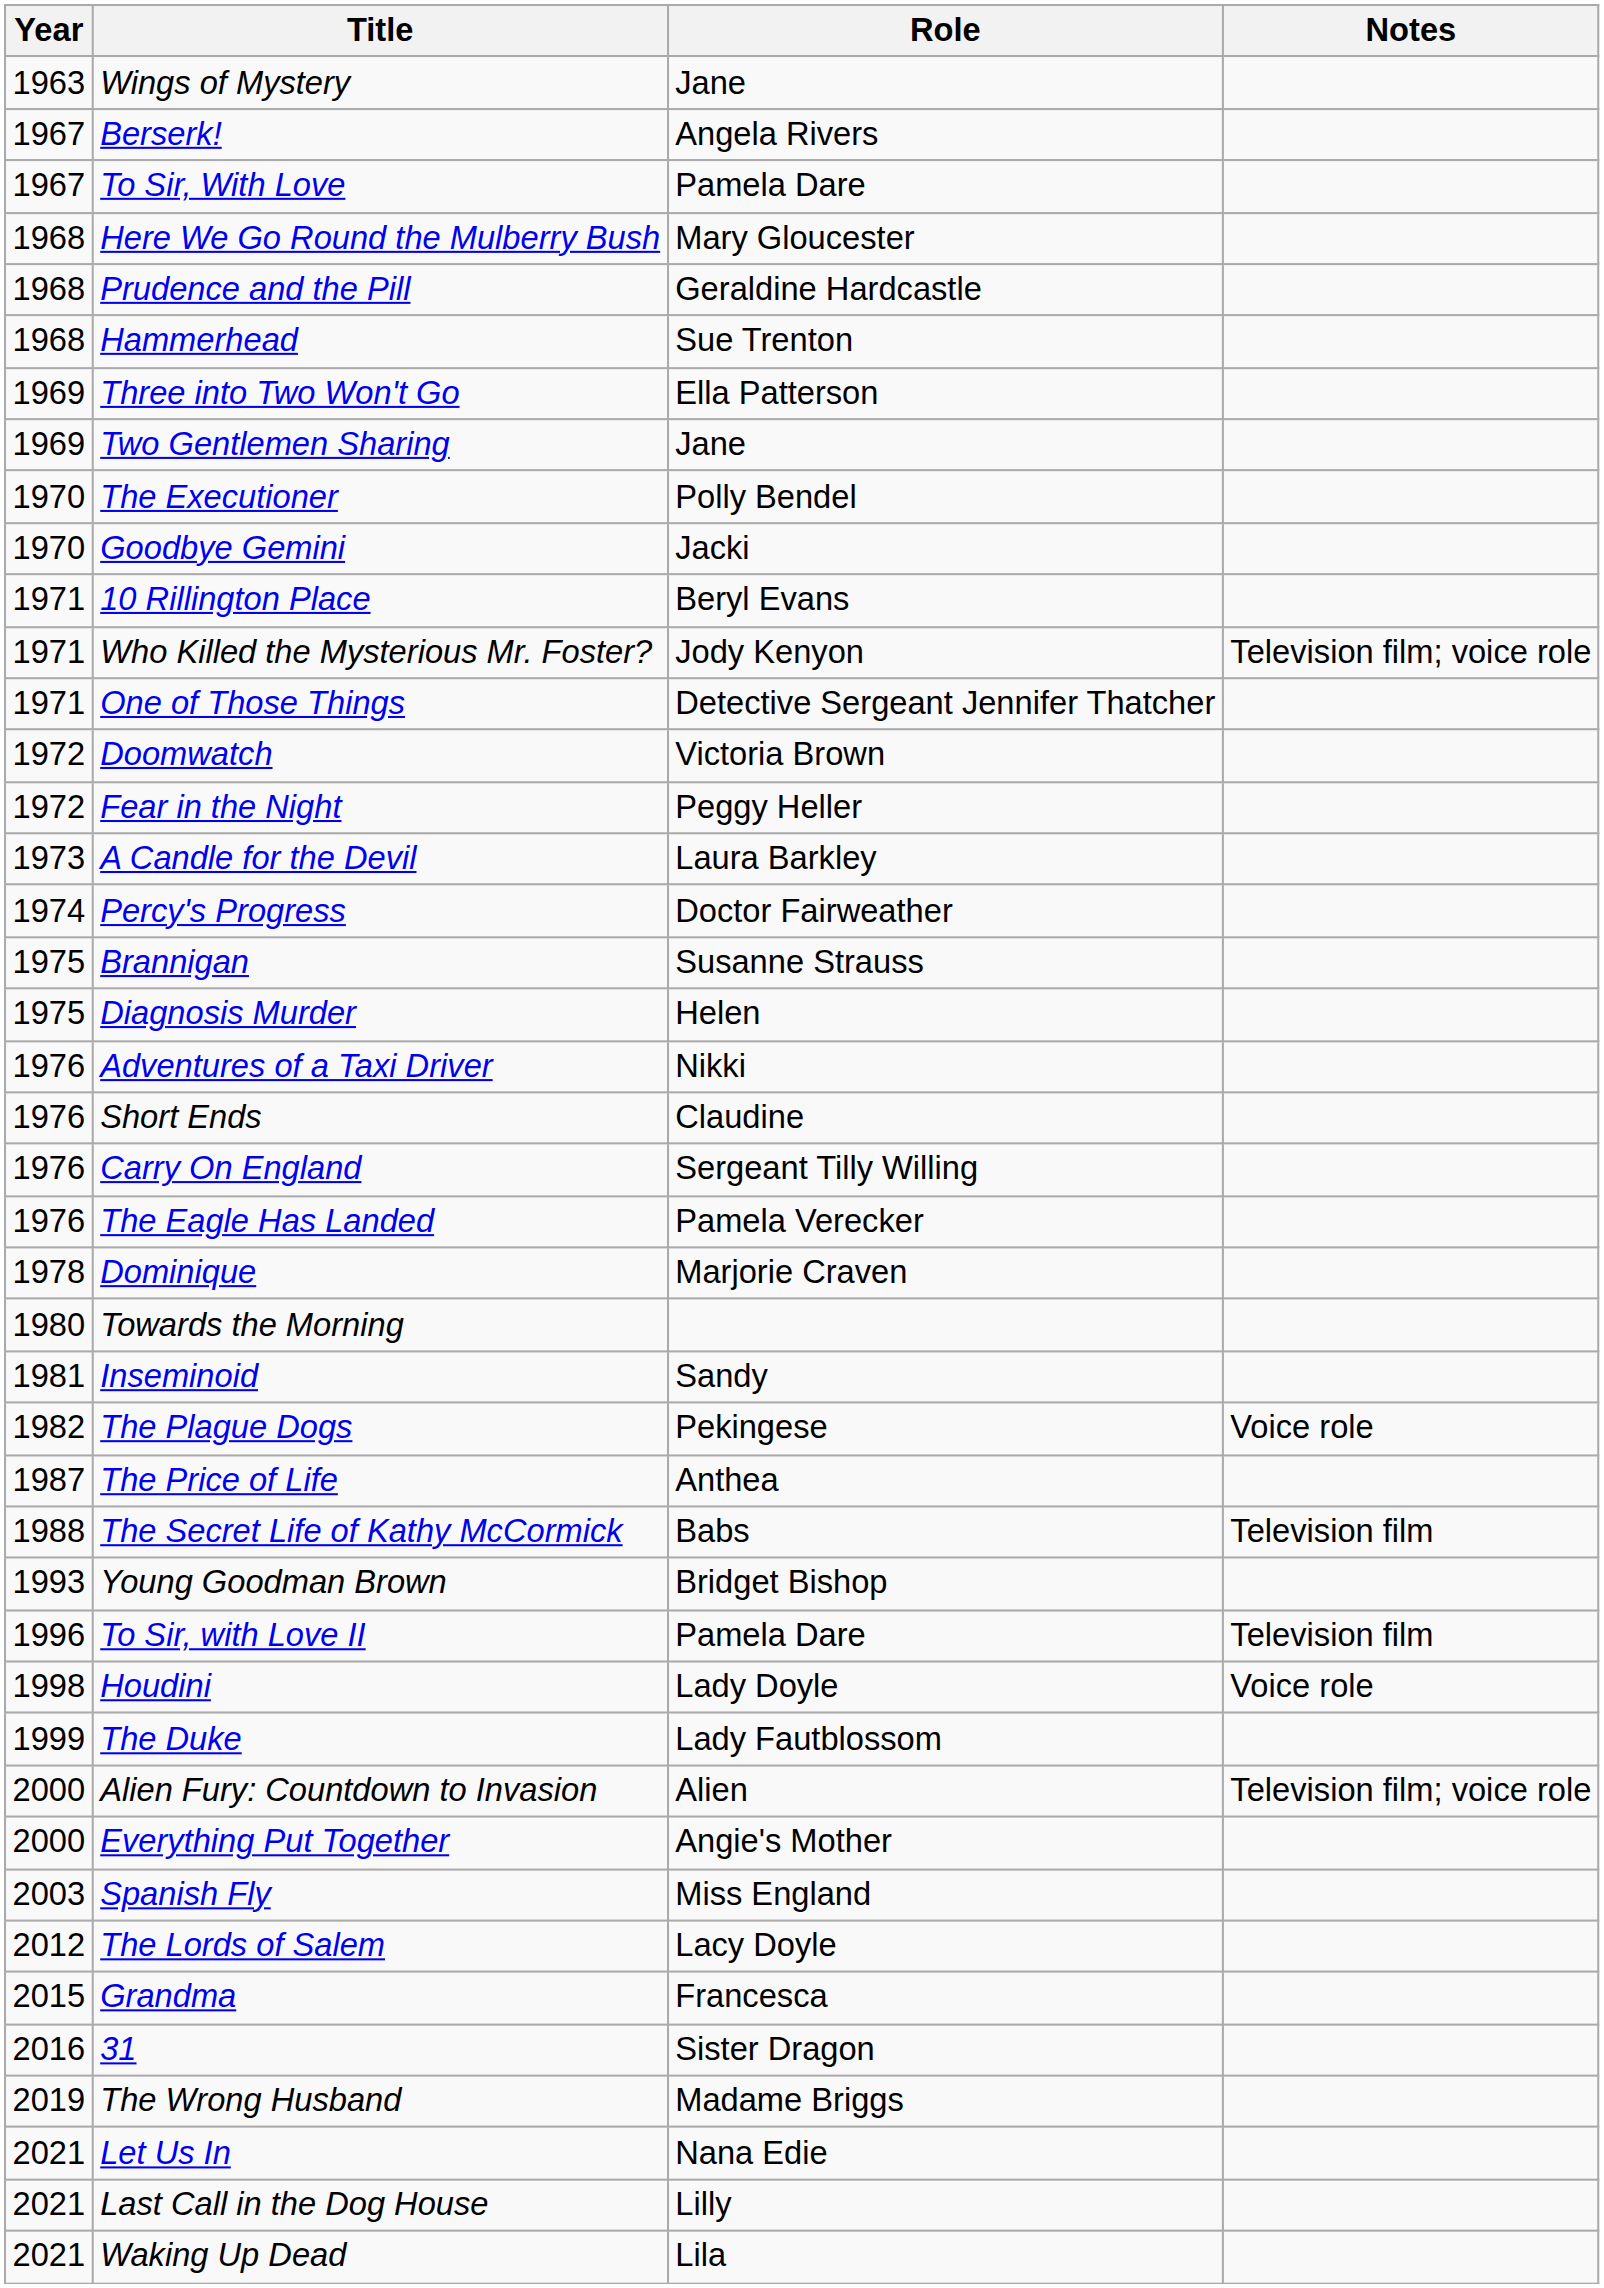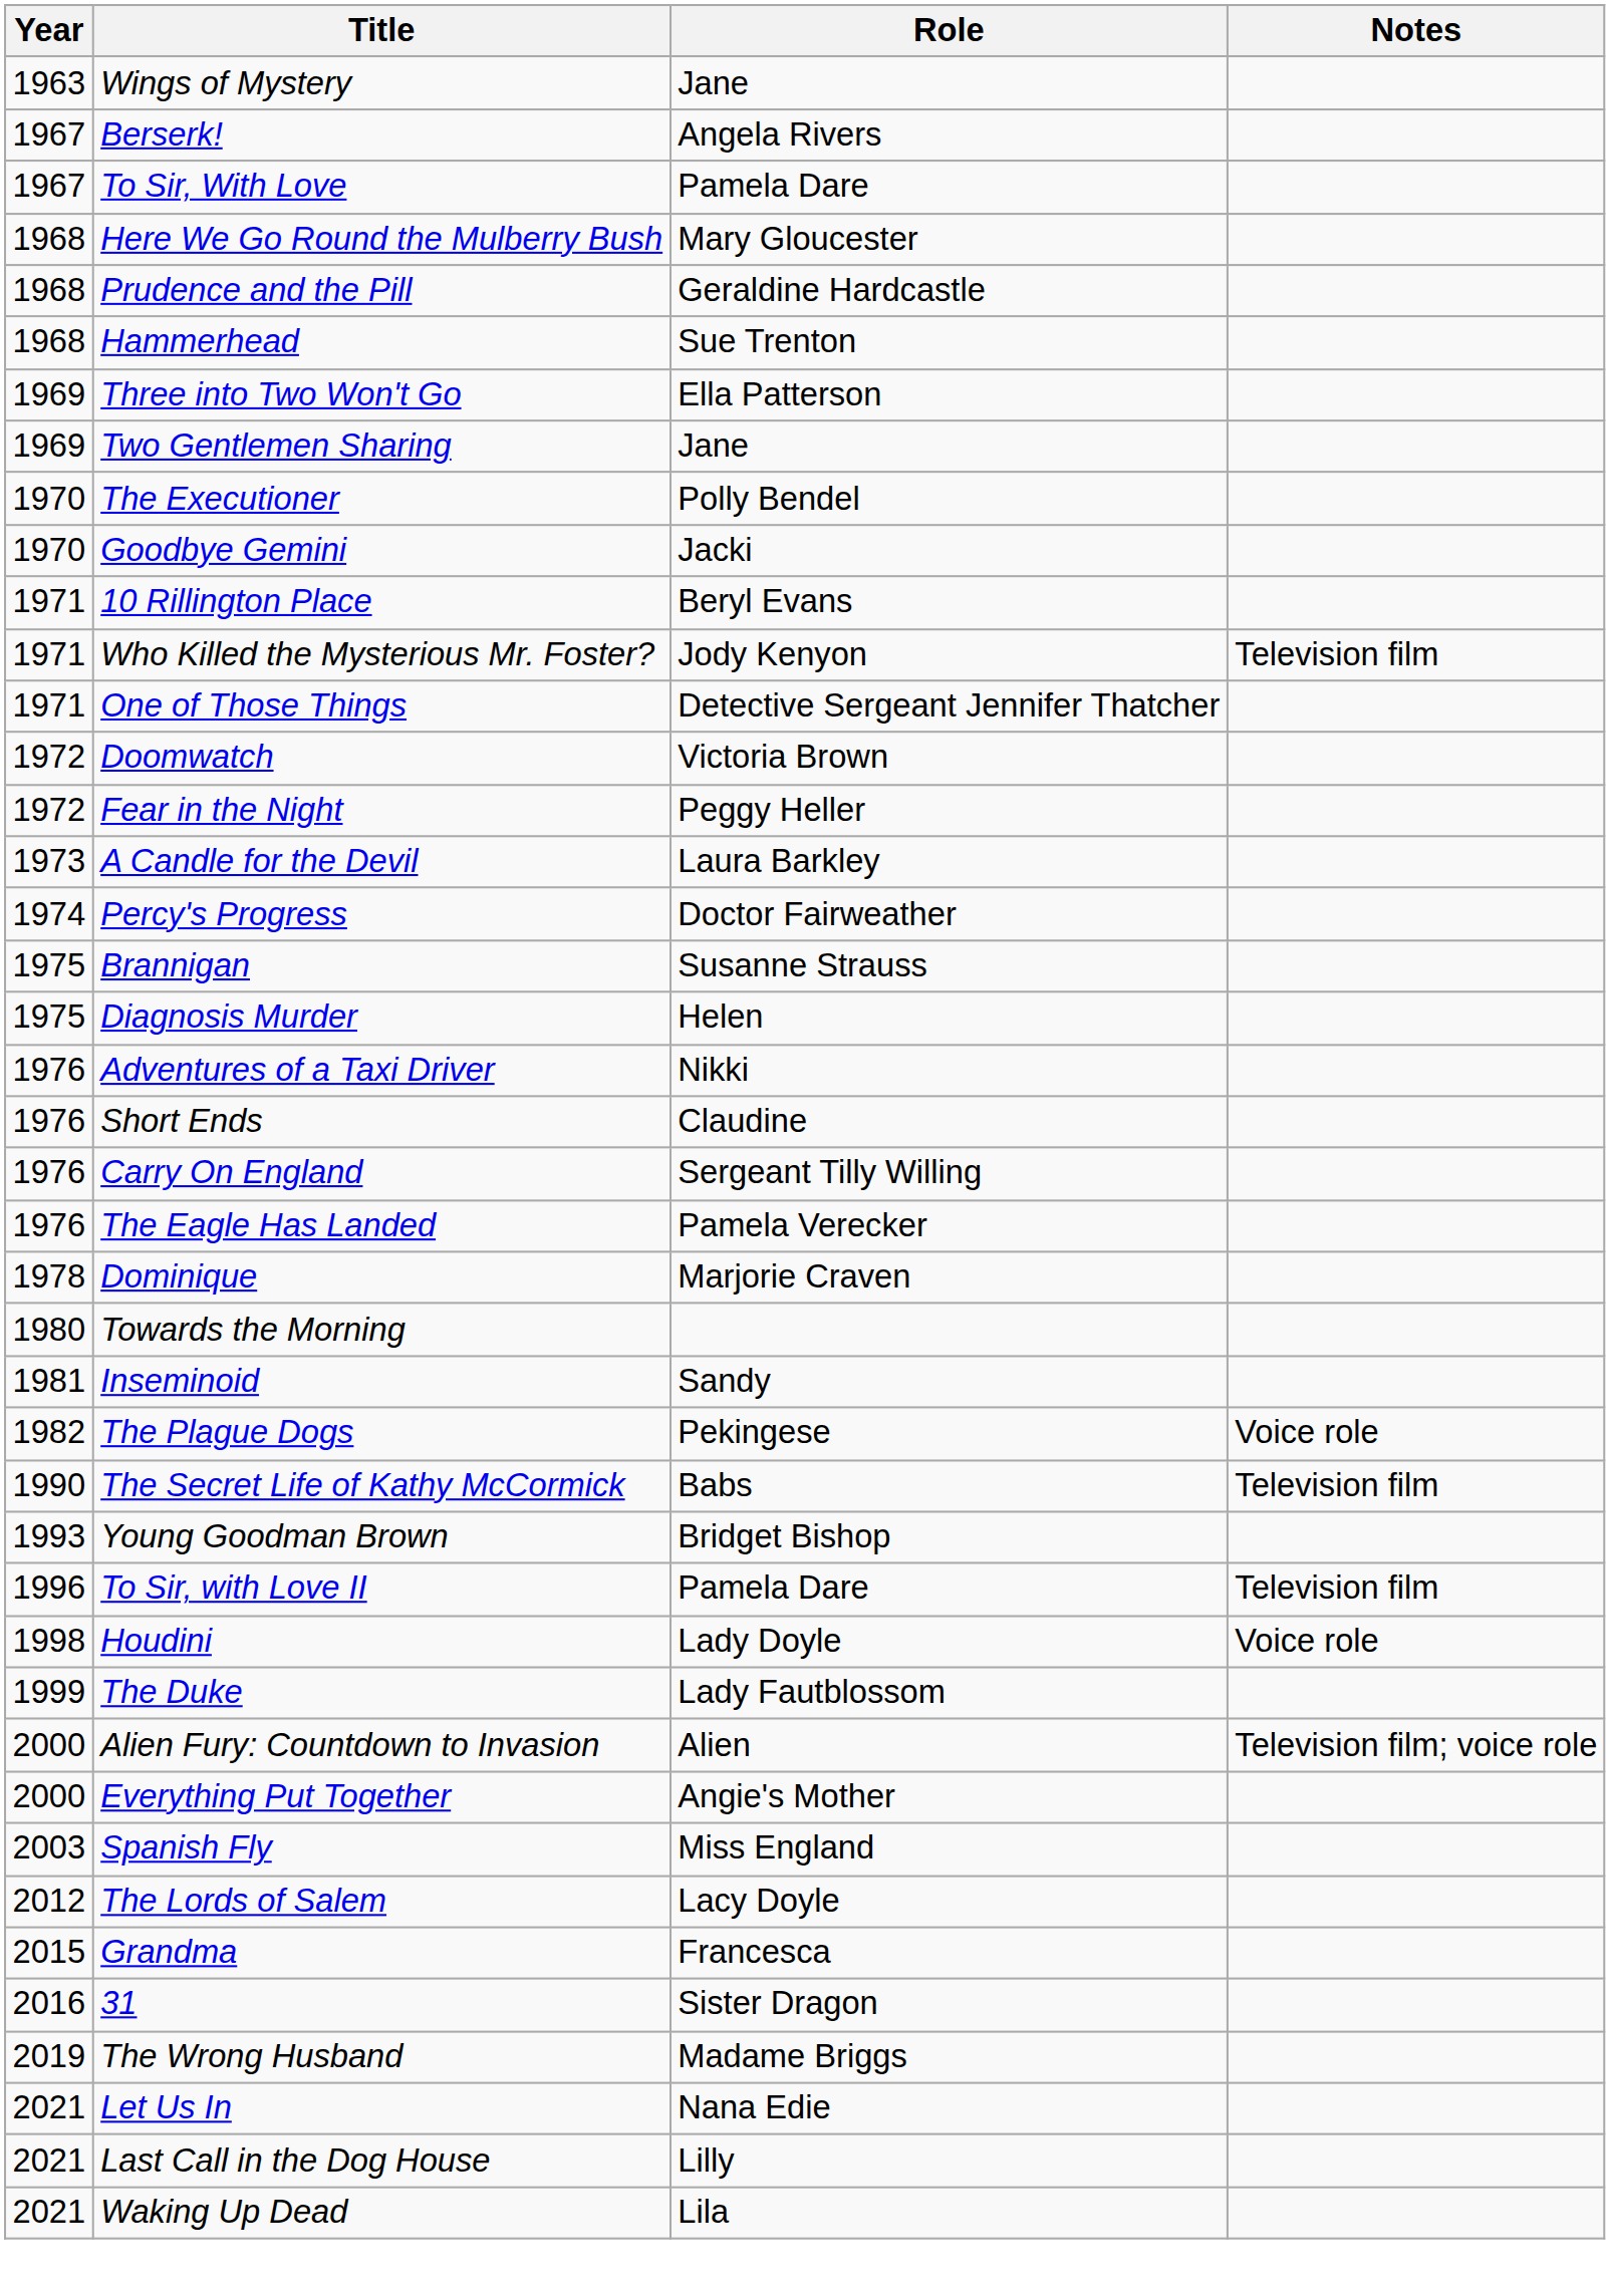Who Killed the Mysterious Mr. Foster? | Notes: Television film; voice role -> Television film
- row: 1987 | The Price of Life | Anthea
The Secret Life of Kathy McCormick | Year: 1988 -> 1990
